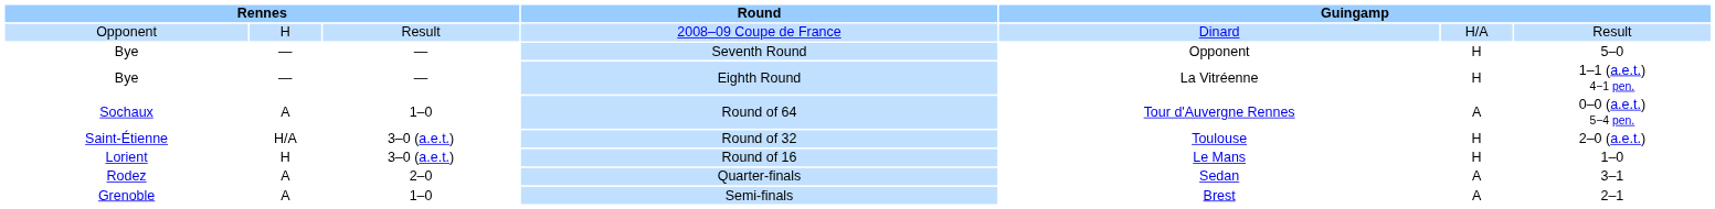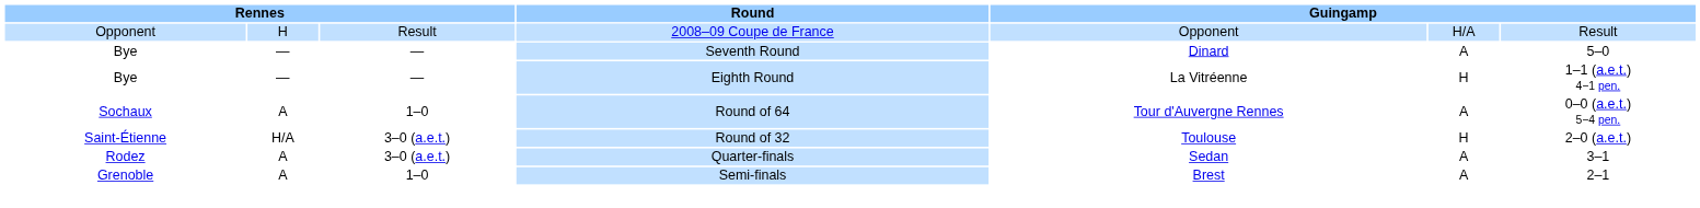2008–09 Coupe de France | column 5: Dinard -> Opponent
Seventh Round | column 5: Opponent -> Dinard
Seventh Round | column 6: H -> A
- row: Lorient | H | 3–0 (a.e.t.) | Round of 16 | Le Mans | H | 1–0
Quarter-finals | column 3: 2–0 -> 3–0 (a.e.t.)
